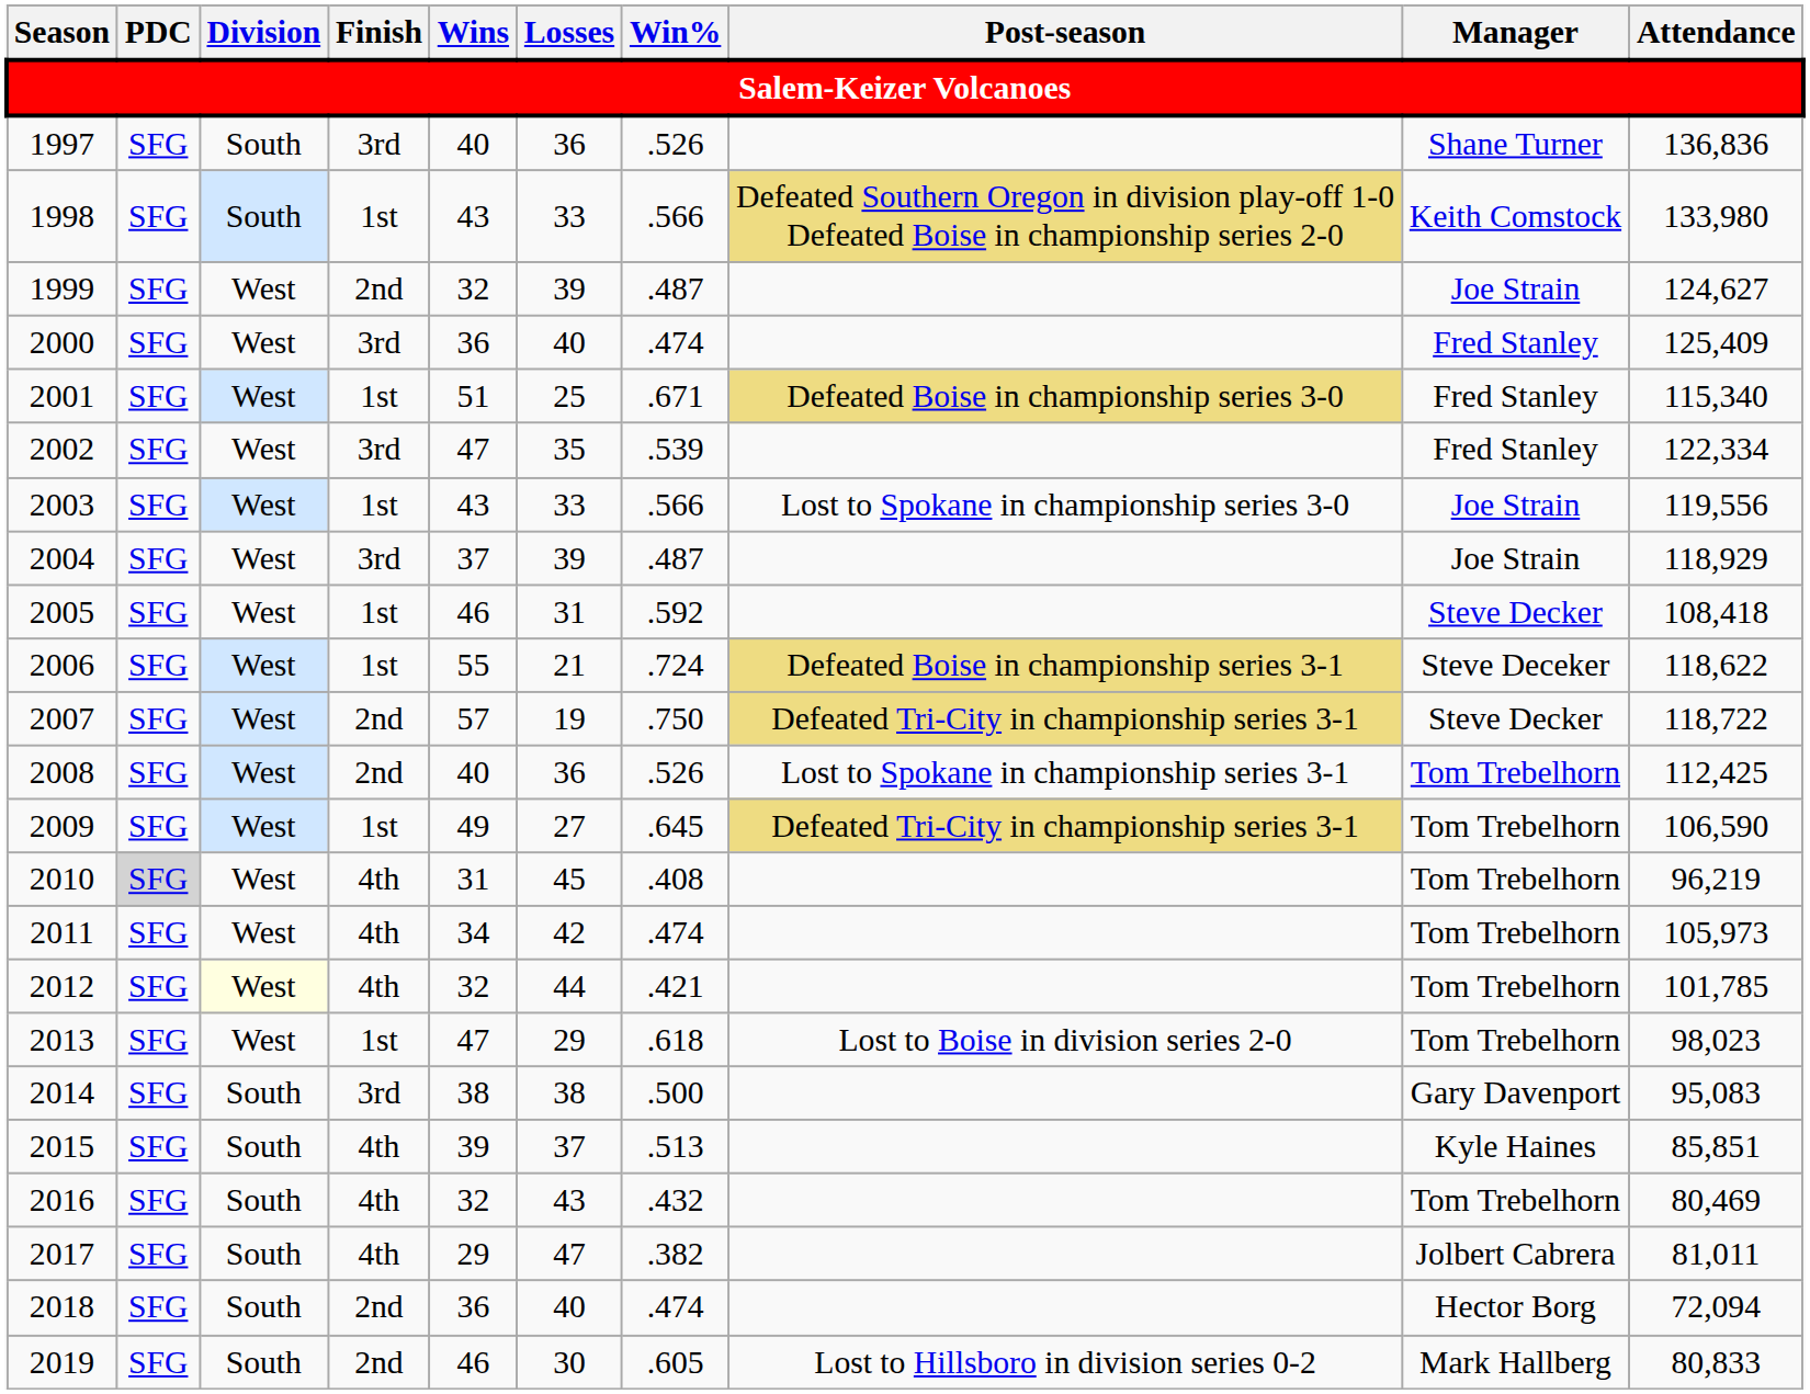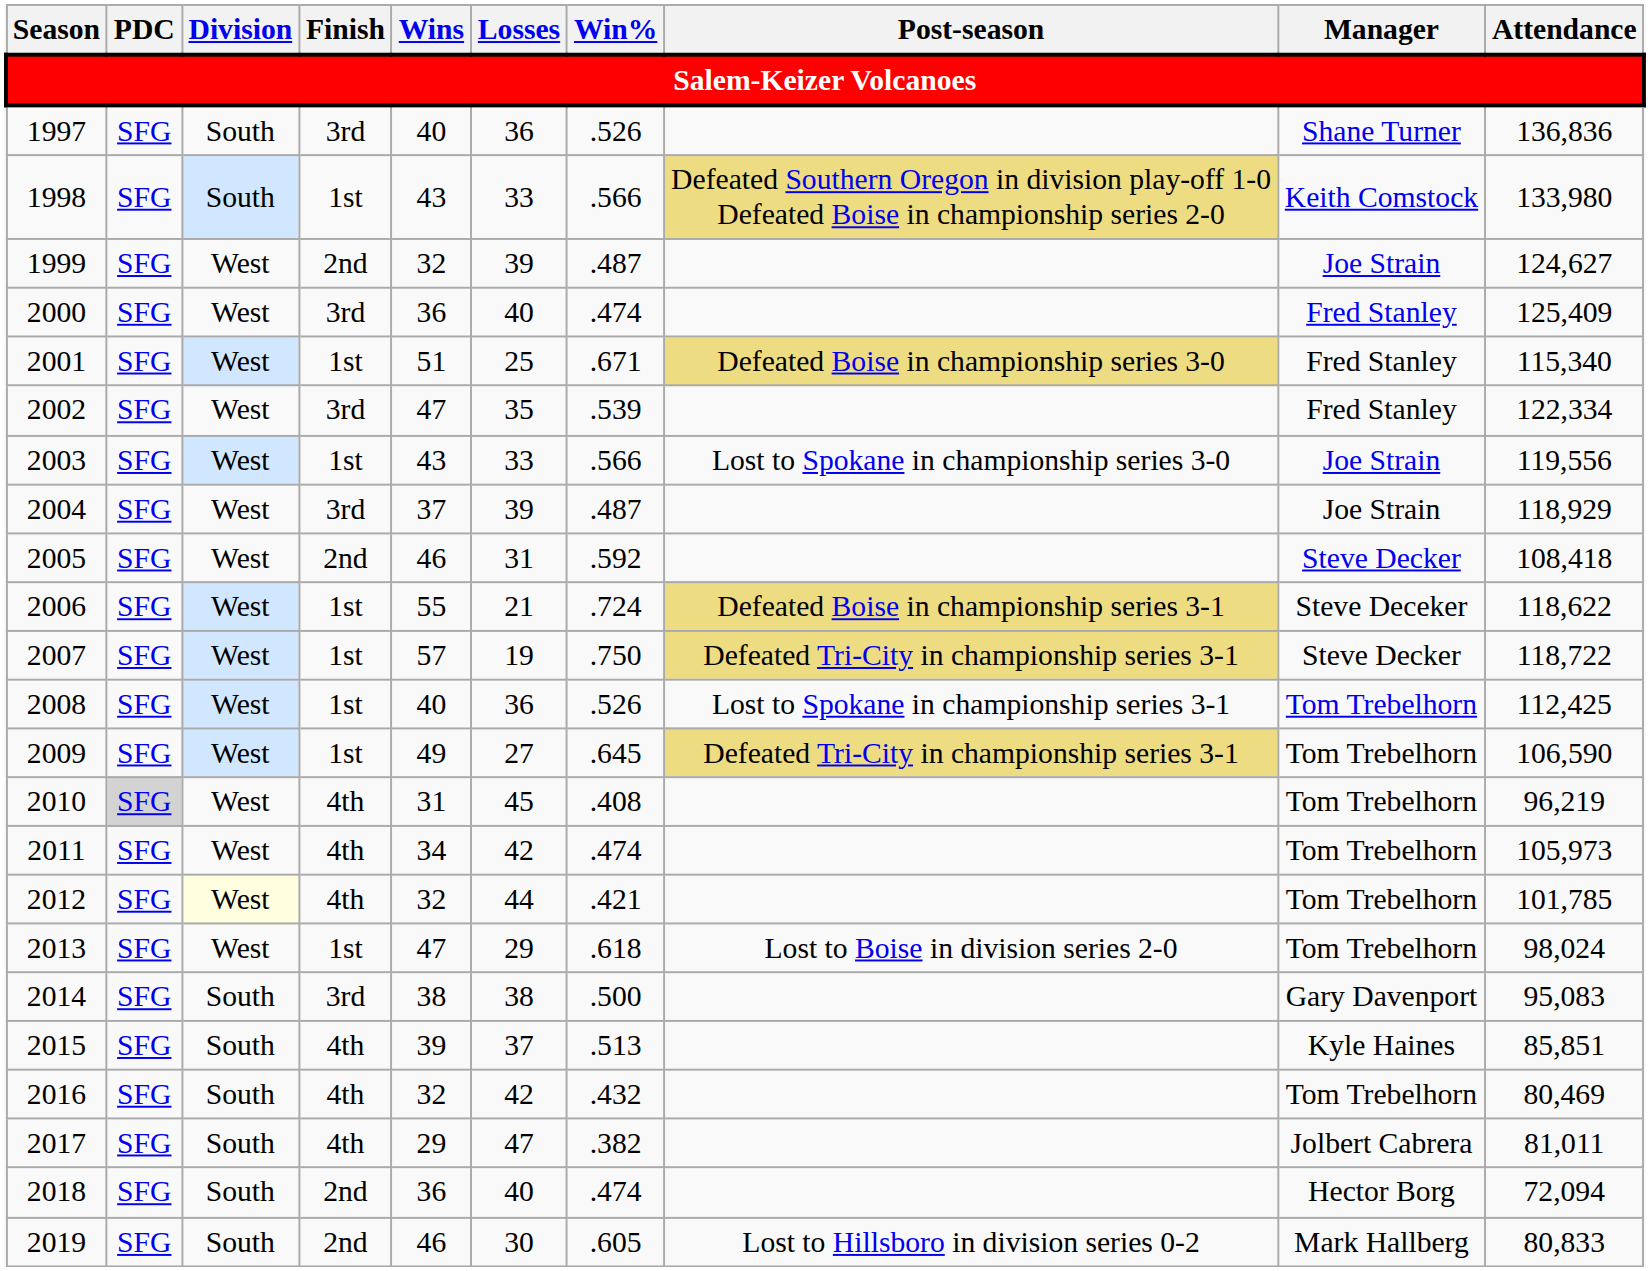2005 | Finish: 1st -> 2nd
2007 | Finish: 2nd -> 1st
2008 | Finish: 2nd -> 1st
2013 | Attendance: 98,023 -> 98,024
2016 | Losses: 43 -> 42
